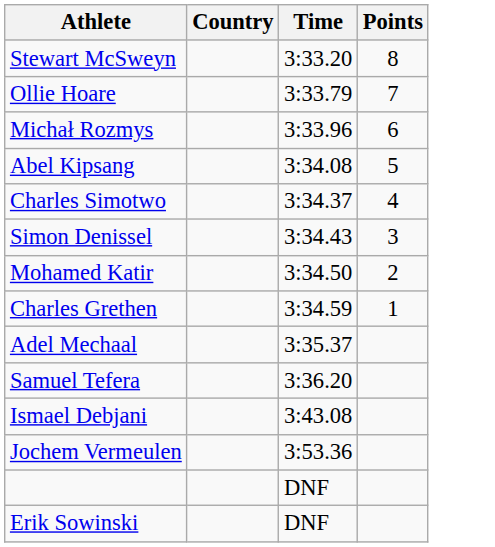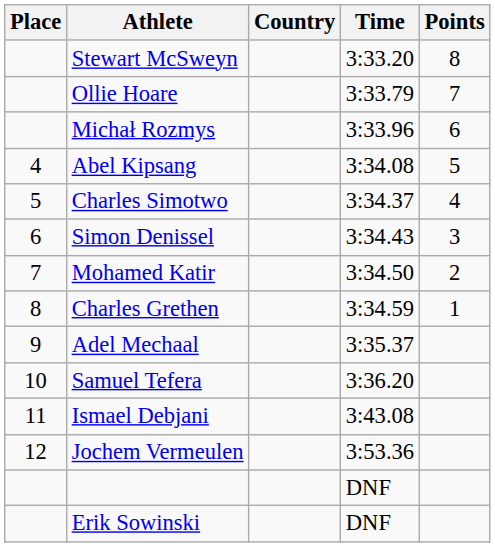+ column: Place | 4 | 5 | 6 | 7 | 8 | 9 | 10 | 11 | 12
